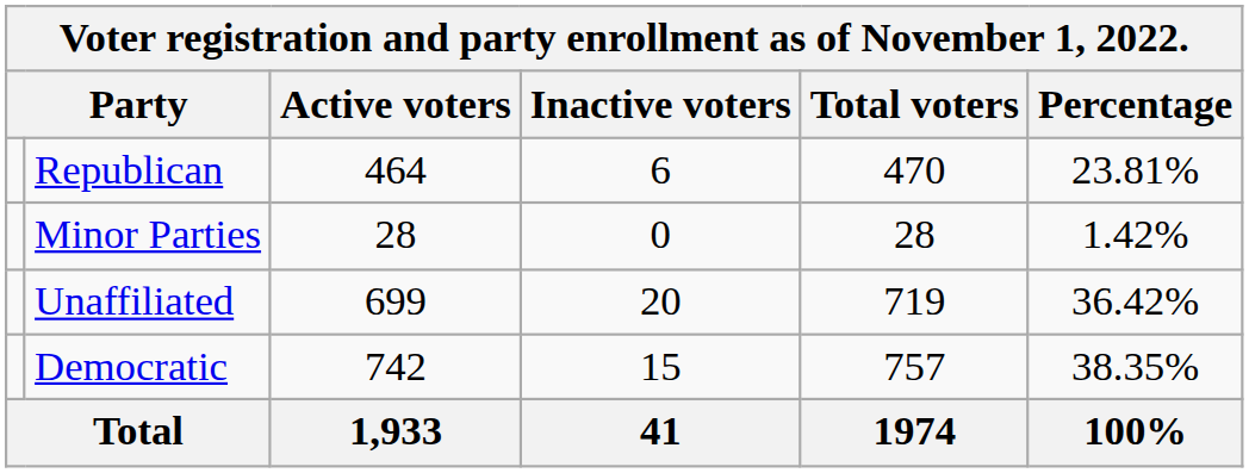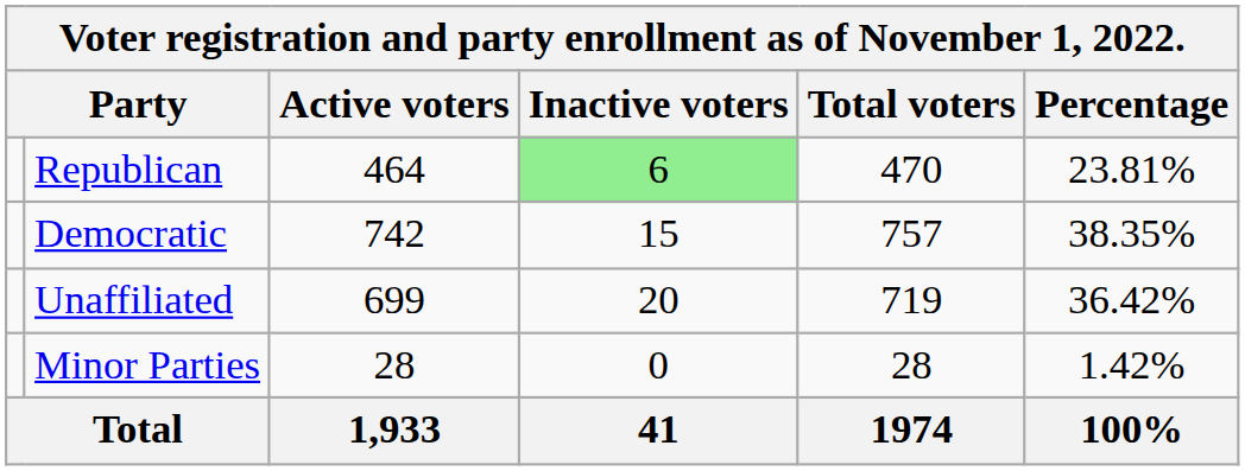Republican | Inactive voters: no background -> lightgreen background
rows swapped: Democratic <-> Minor Parties
